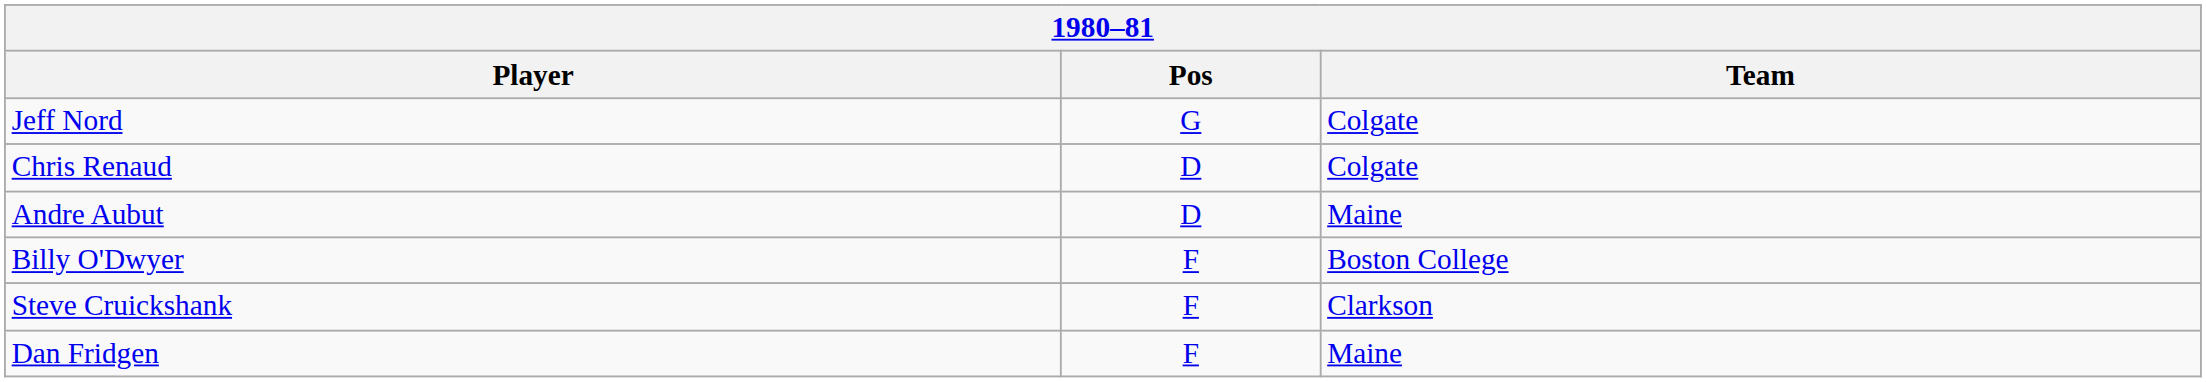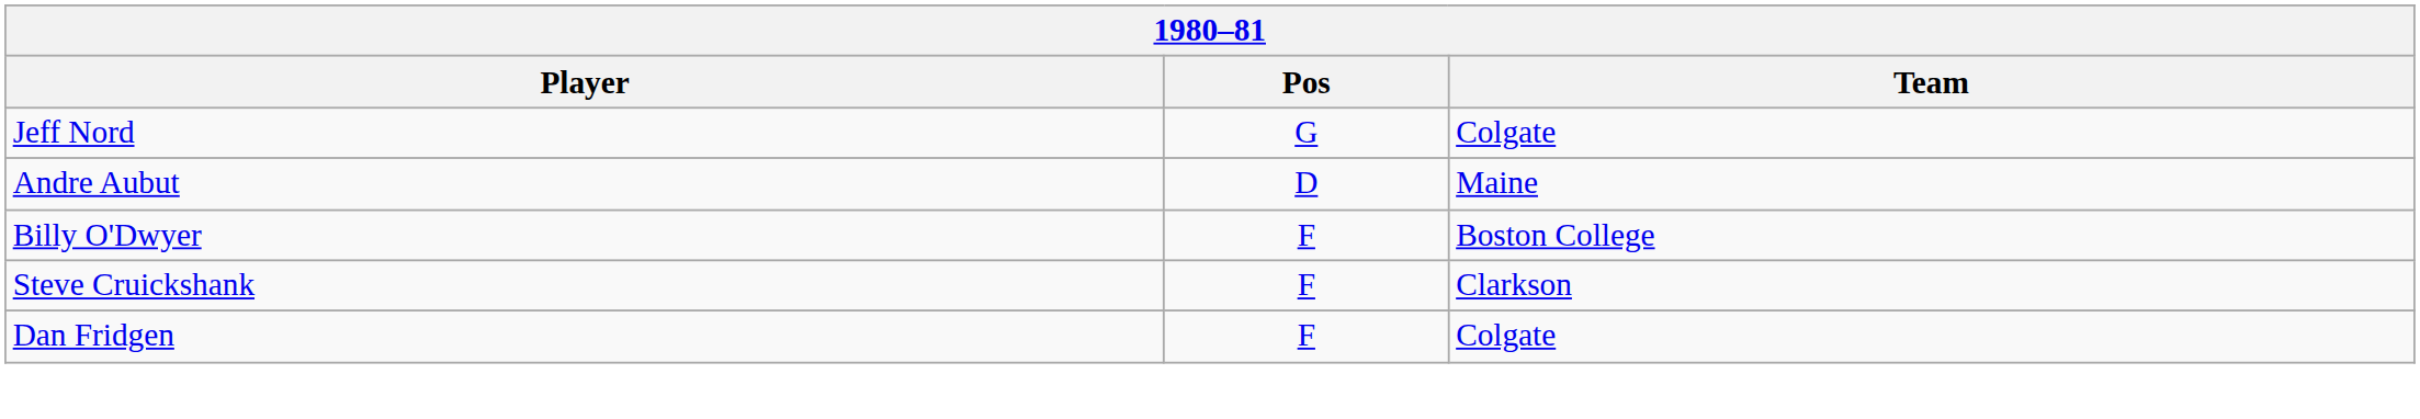- row: Chris Renaud | D | Colgate
Dan Fridgen | Team: Maine -> Colgate
